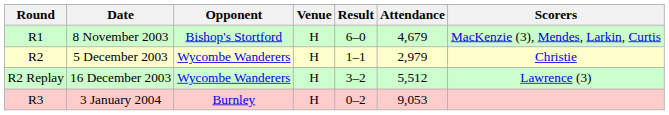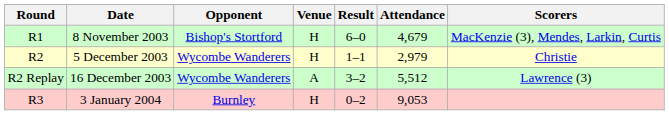16 December 2003 | Venue: H -> A
